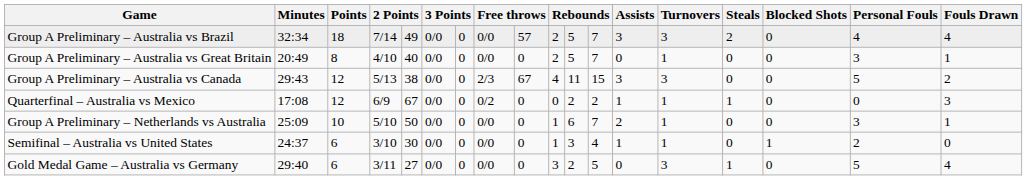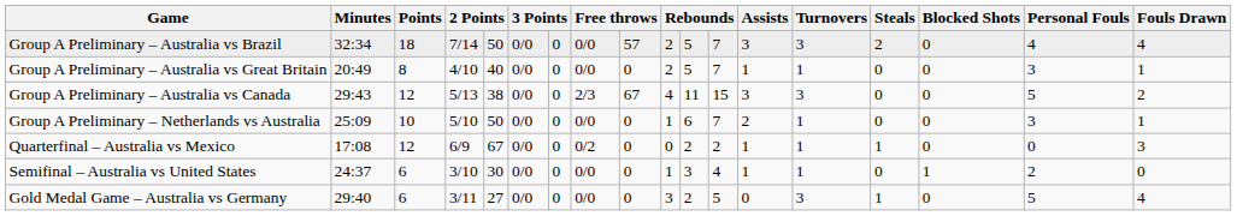Group A Preliminary – Australia vs Brazil | column 5: 49 -> 50
Group A Preliminary – Australia vs Great Britain | Assists: 0 -> 1
rows swapped: Group A Preliminary – Netherlands vs Australia <-> Quarterfinal – Australia vs Mexico
